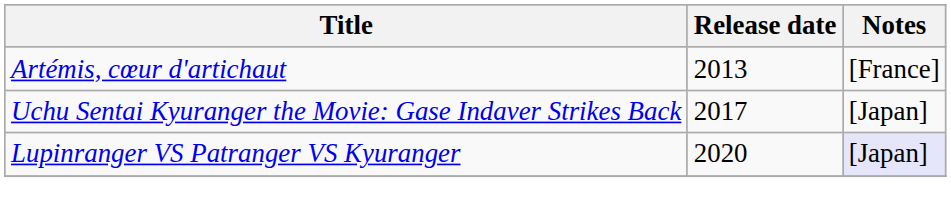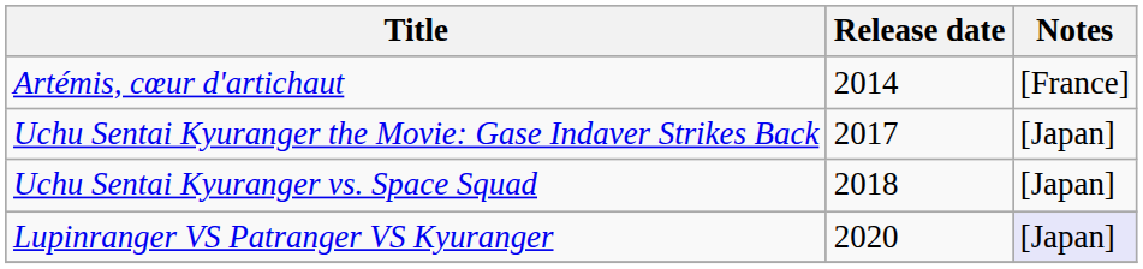Artémis, cœur d'artichaut | Release date: 2013 -> 2014
+ row: Uchu Sentai Kyuranger vs. Space Squad | 2018 | [Japan]
